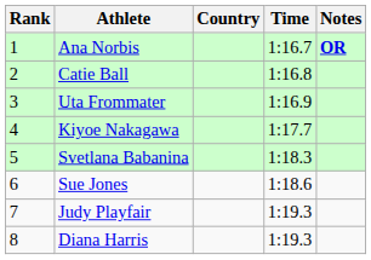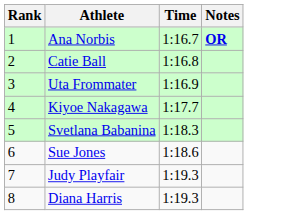- column: Country
